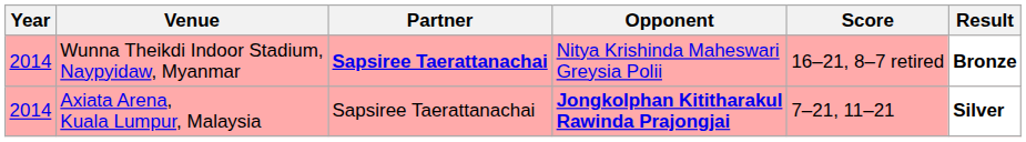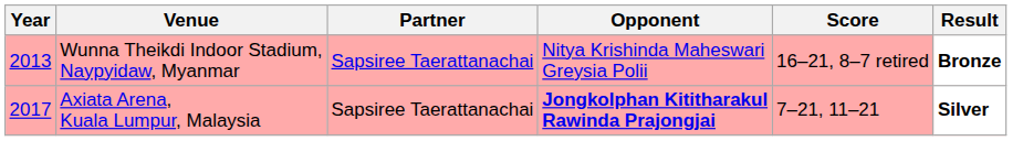Wunna Theikdi Indoor Stadium, Naypyidaw, Myanmar | Year: 2014 -> 2013
Wunna Theikdi Indoor Stadium, Naypyidaw, Myanmar | Partner: bold -> normal
Axiata Arena, Kuala Lumpur, Malaysia | Year: 2014 -> 2017
